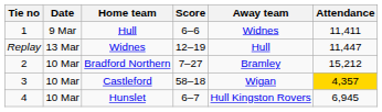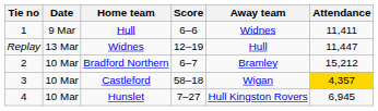Bradford Northern | Score: 7–27 -> 6–7
Hunslet | Score: 6–7 -> 7–27
